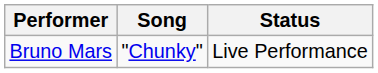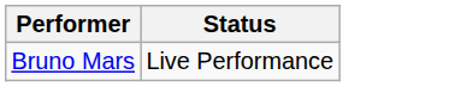- column: Song | "Chunky"
